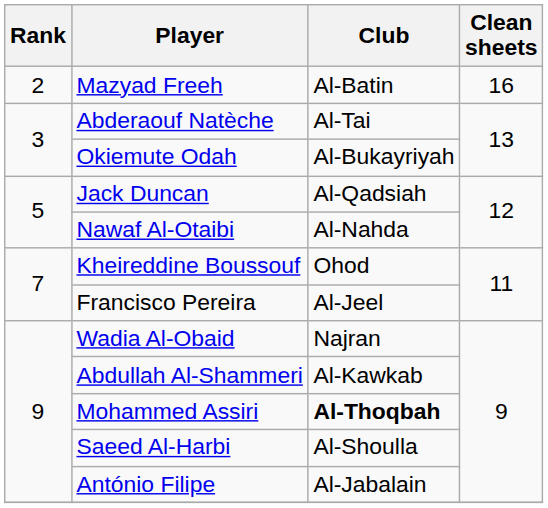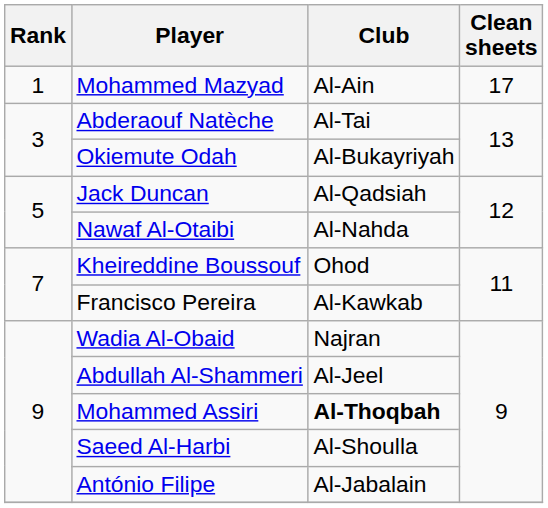+ row: 1 | Mohammed Mazyad | Al-Ain | 17
- row: 2 | Mazyad Freeh | Al-Batin | 16
Francisco Pereira | Club: Al-Jeel -> Al-Kawkab
Abdullah Al-Shammeri | Club: Al-Kawkab -> Al-Jeel
